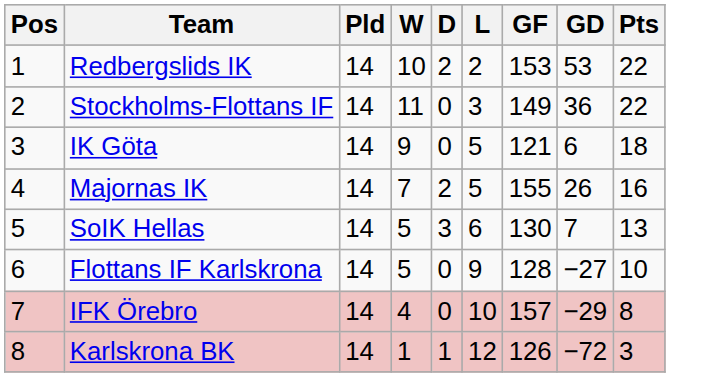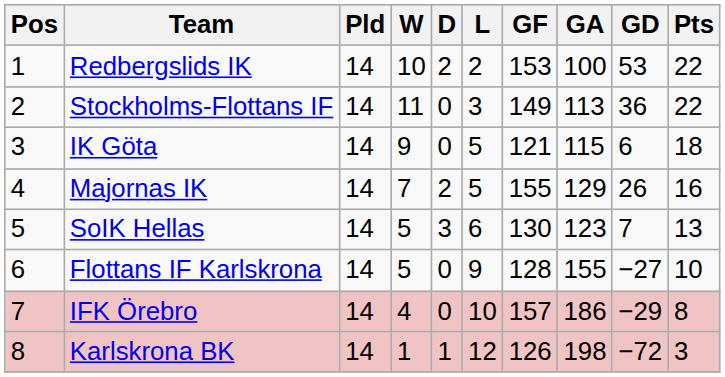+ column: GA | 100 | 113 | 115 | 129 | 123 | 155 | 186 | 198
